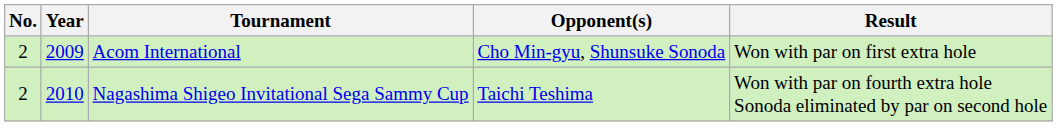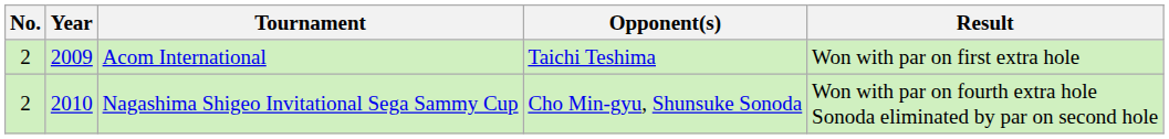Acom International | Opponent(s): Cho Min-gyu, Shunsuke Sonoda -> Taichi Teshima
Nagashima Shigeo Invitational Sega Sammy Cup | Opponent(s): Taichi Teshima -> Cho Min-gyu, Shunsuke Sonoda
